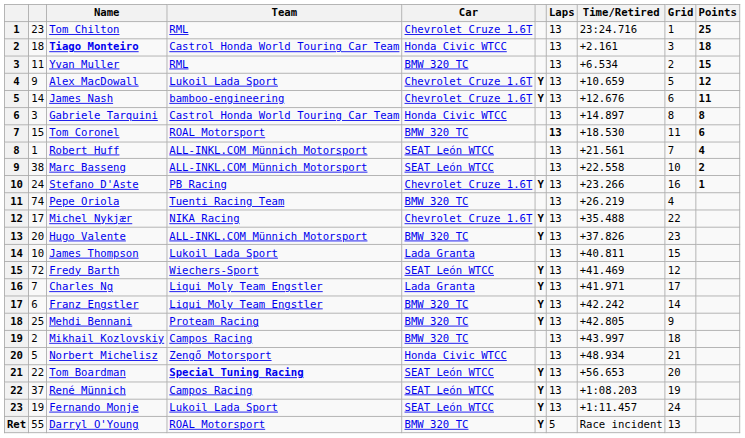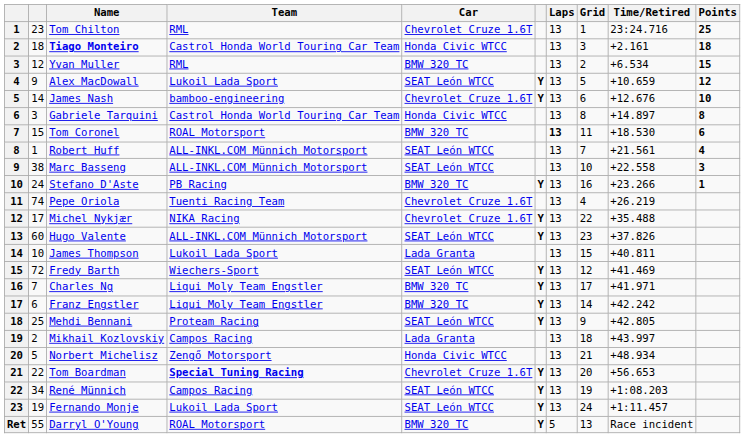columns swapped: Time/Retired <-> Grid
Yvan Muller | column 2: 11 -> 12
Alex MacDowall | Car: Chevrolet Cruze 1.6T -> SEAT León WTCC
James Nash | Points: 11 -> 10
Marc Basseng | Points: 2 -> 3
Stefano D'Aste | Car: Chevrolet Cruze 1.6T -> BMW 320 TC
Pepe Oriola | Car: BMW 320 TC -> Chevrolet Cruze 1.6T
Hugo Valente | column 2: 20 -> 60
Hugo Valente | Car: BMW 320 TC -> SEAT León WTCC
Charles Ng | Car: Lada Granta -> BMW 320 TC
Mehdi Bennani | Car: BMW 320 TC -> SEAT León WTCC
Mikhail Kozlovskiy | Car: BMW 320 TC -> Lada Granta
Tom Boardman | Car: SEAT León WTCC -> Chevrolet Cruze 1.6T
René Münnich | column 2: 37 -> 34
